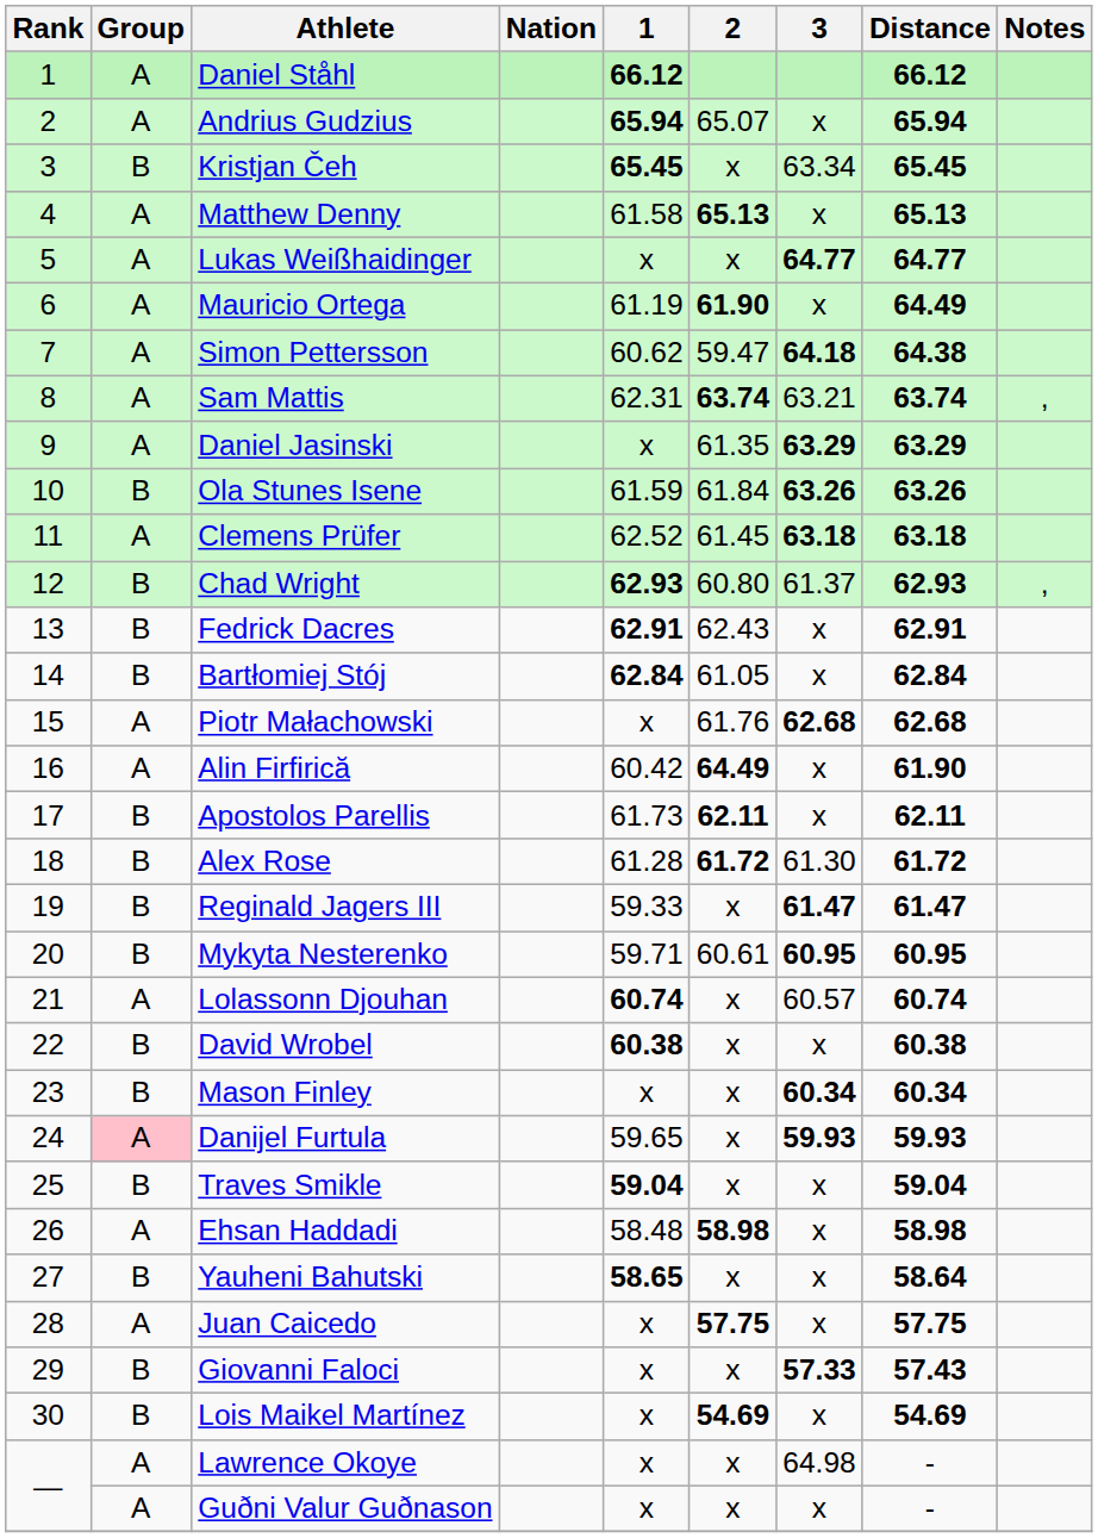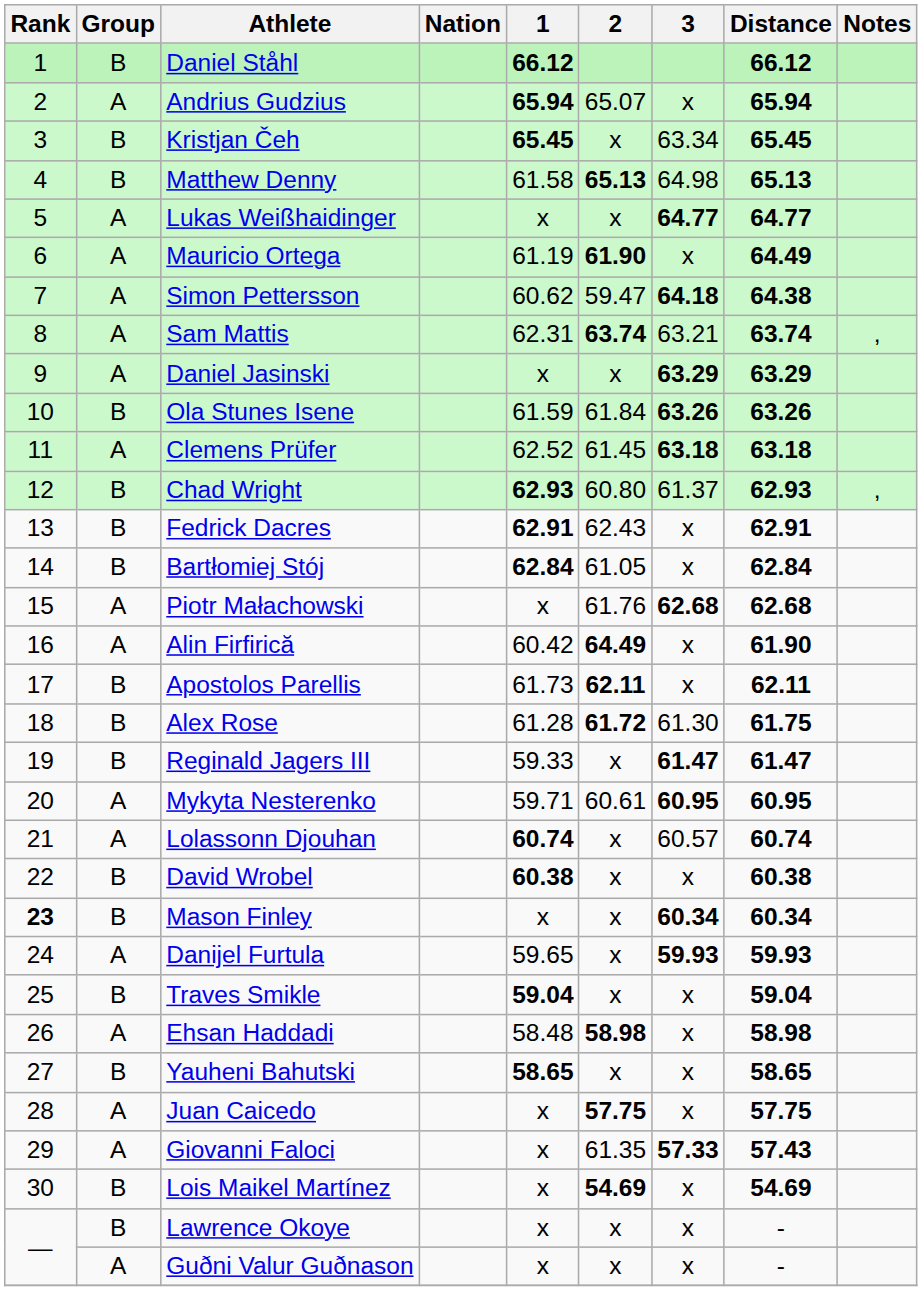Daniel Ståhl | Group: A -> B
Matthew Denny | Group: A -> B
Matthew Denny | 3: x -> 64.98
Daniel Jasinski | 2: 61.35 -> x
Alex Rose | Distance: 61.72 -> 61.75
Mykyta Nesterenko | Group: B -> A
Mason Finley | Rank: normal -> bold
Danijel Furtula | Group: pink background -> no background
Yauheni Bahutski | Distance: 58.64 -> 58.65
Giovanni Faloci | Group: B -> A
Giovanni Faloci | 2: x -> 61.35
Lawrence Okoye | Group: A -> B
Lawrence Okoye | 3: 64.98 -> x
